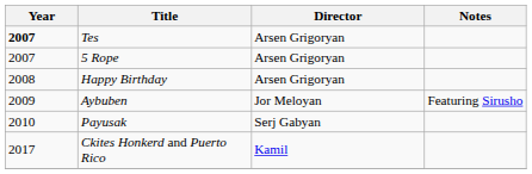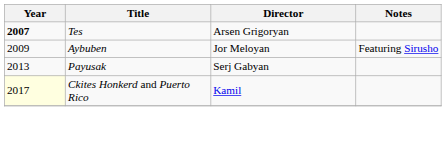- row: 2007 | 5 Rope | Arsen Grigoryan
- row: 2008 | Happy Birthday | Arsen Grigoryan
Payusak | Year: 2010 -> 2013
Ckites Honkerd and Puerto Rico | Year: no background -> lightyellow background
